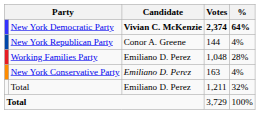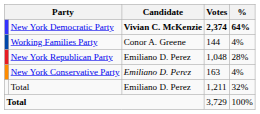144 | column 2: New York Republican Party -> Working Families Party
1,048 | column 2: Working Families Party -> New York Republican Party
